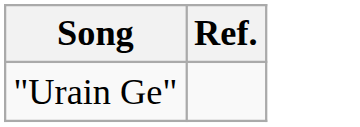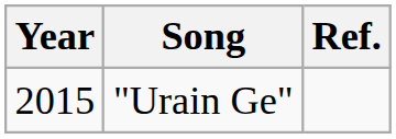+ column: Year | 2015
